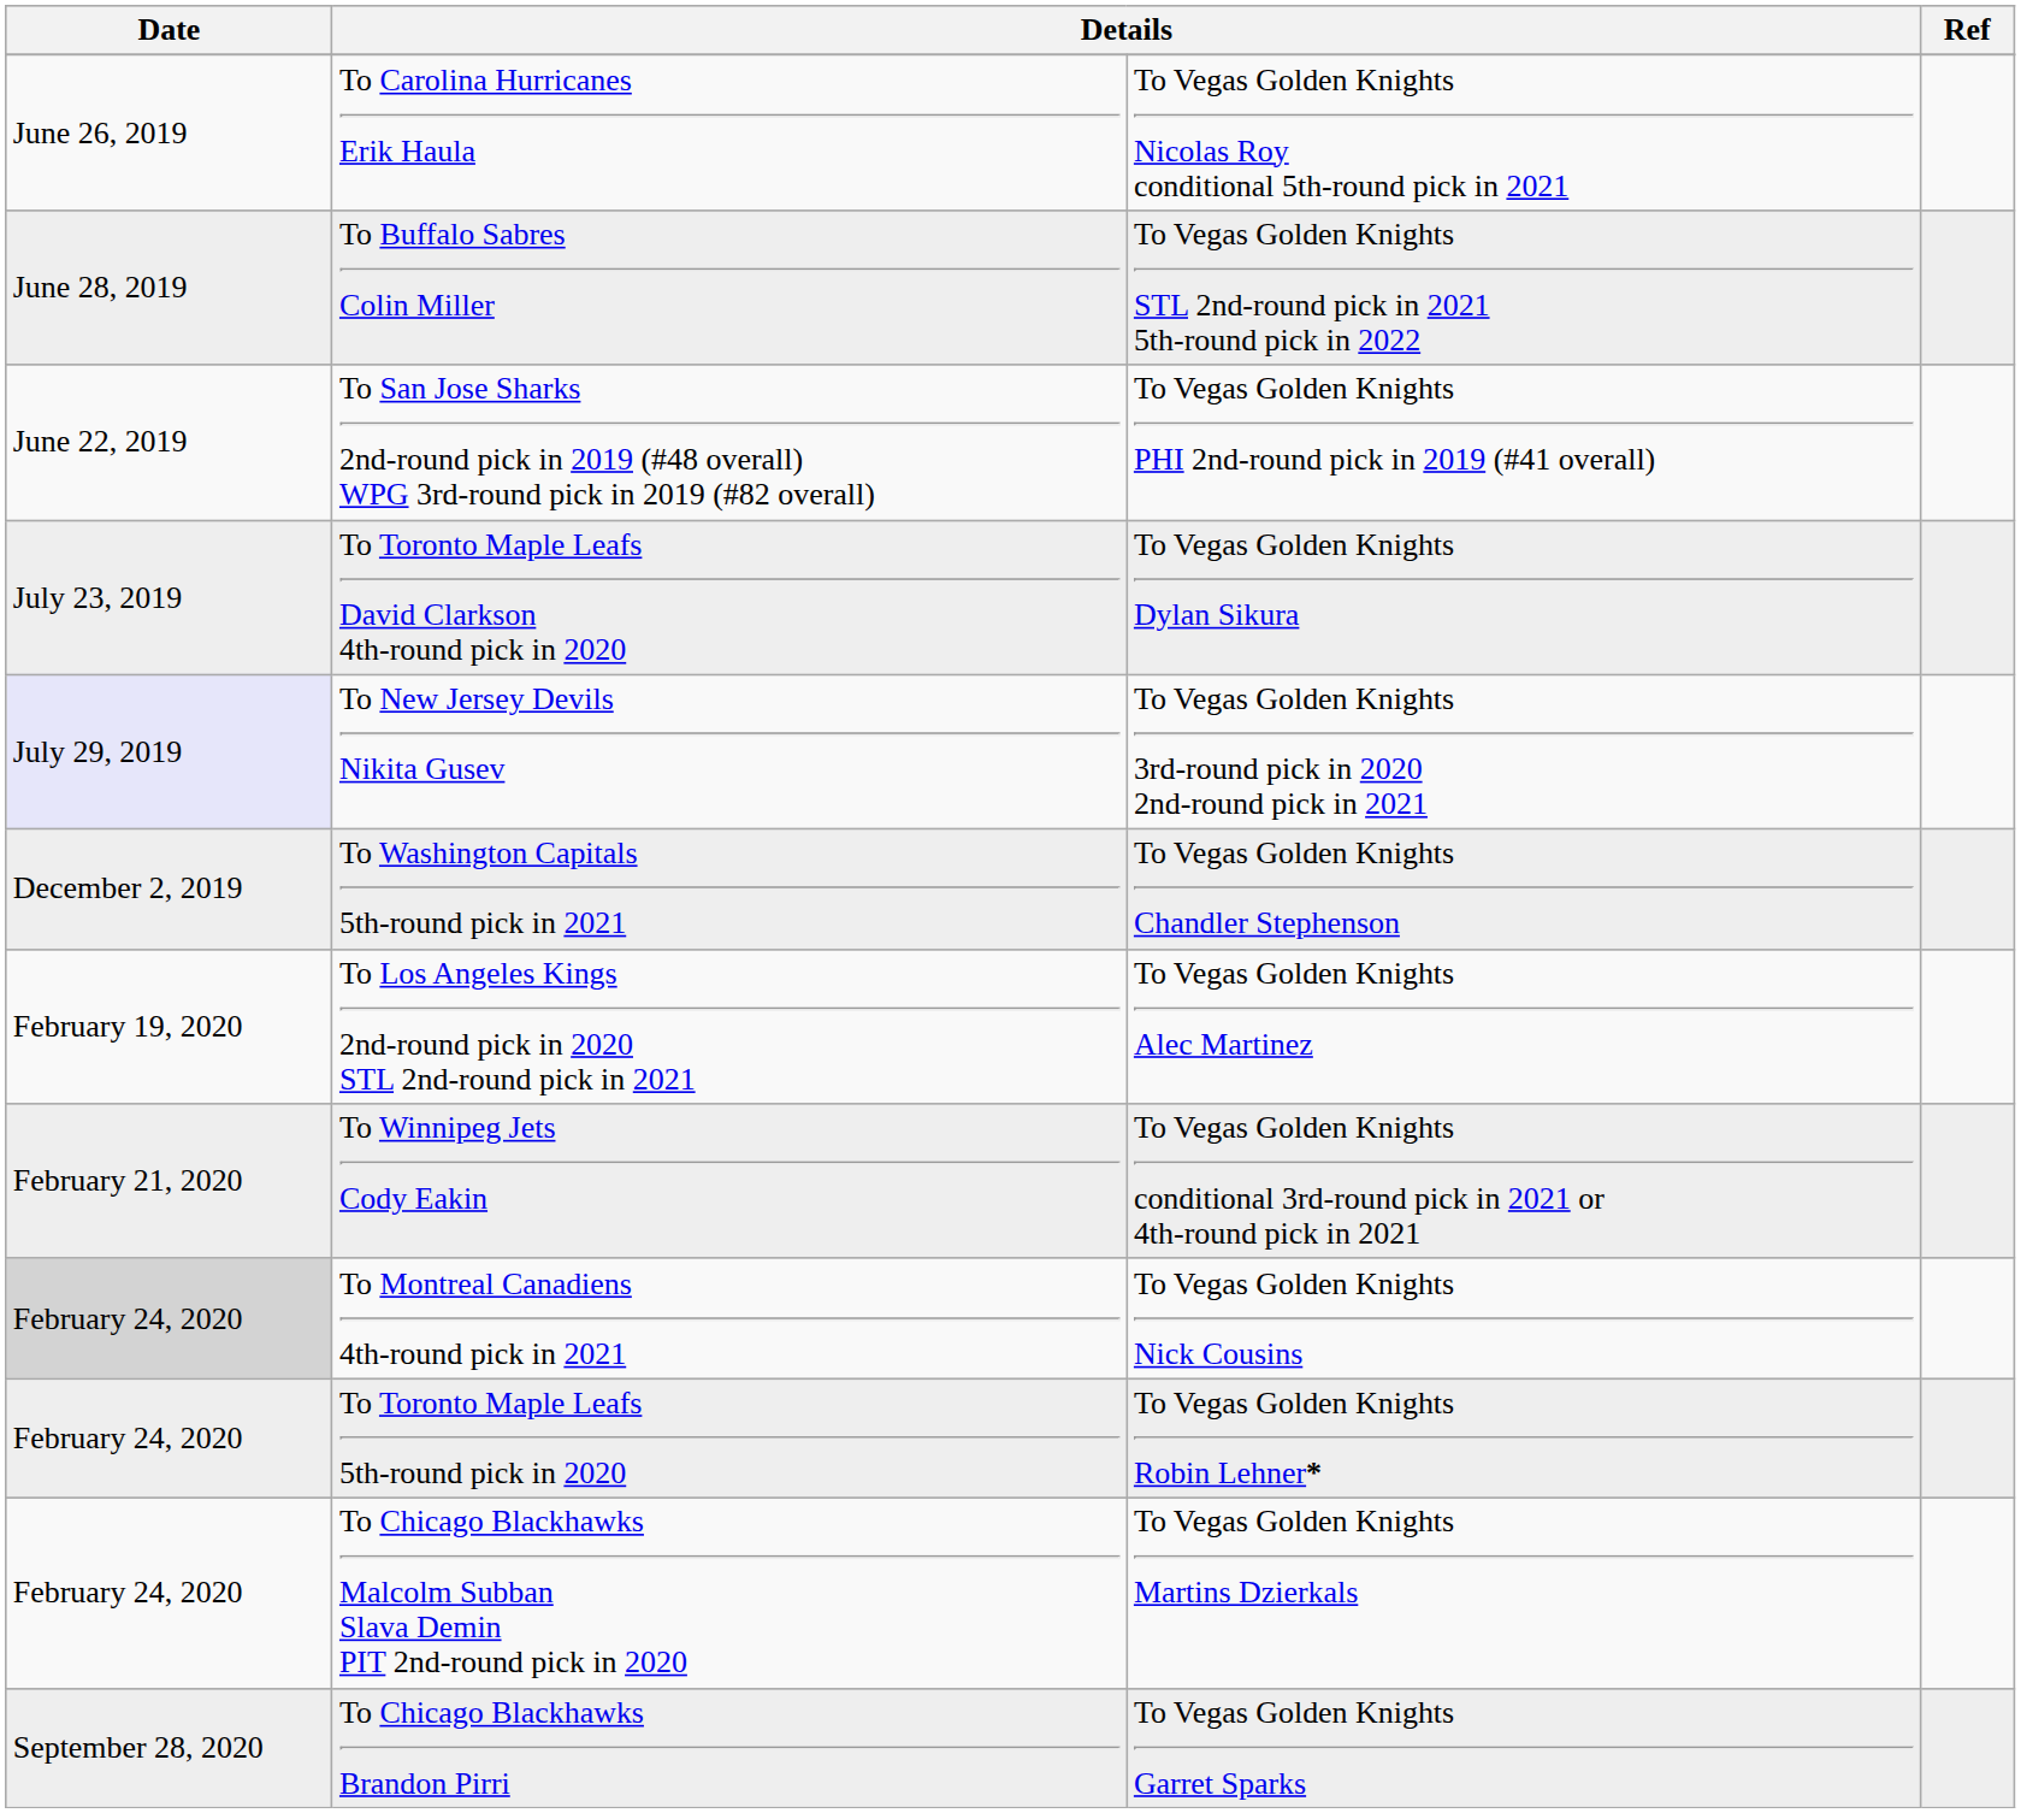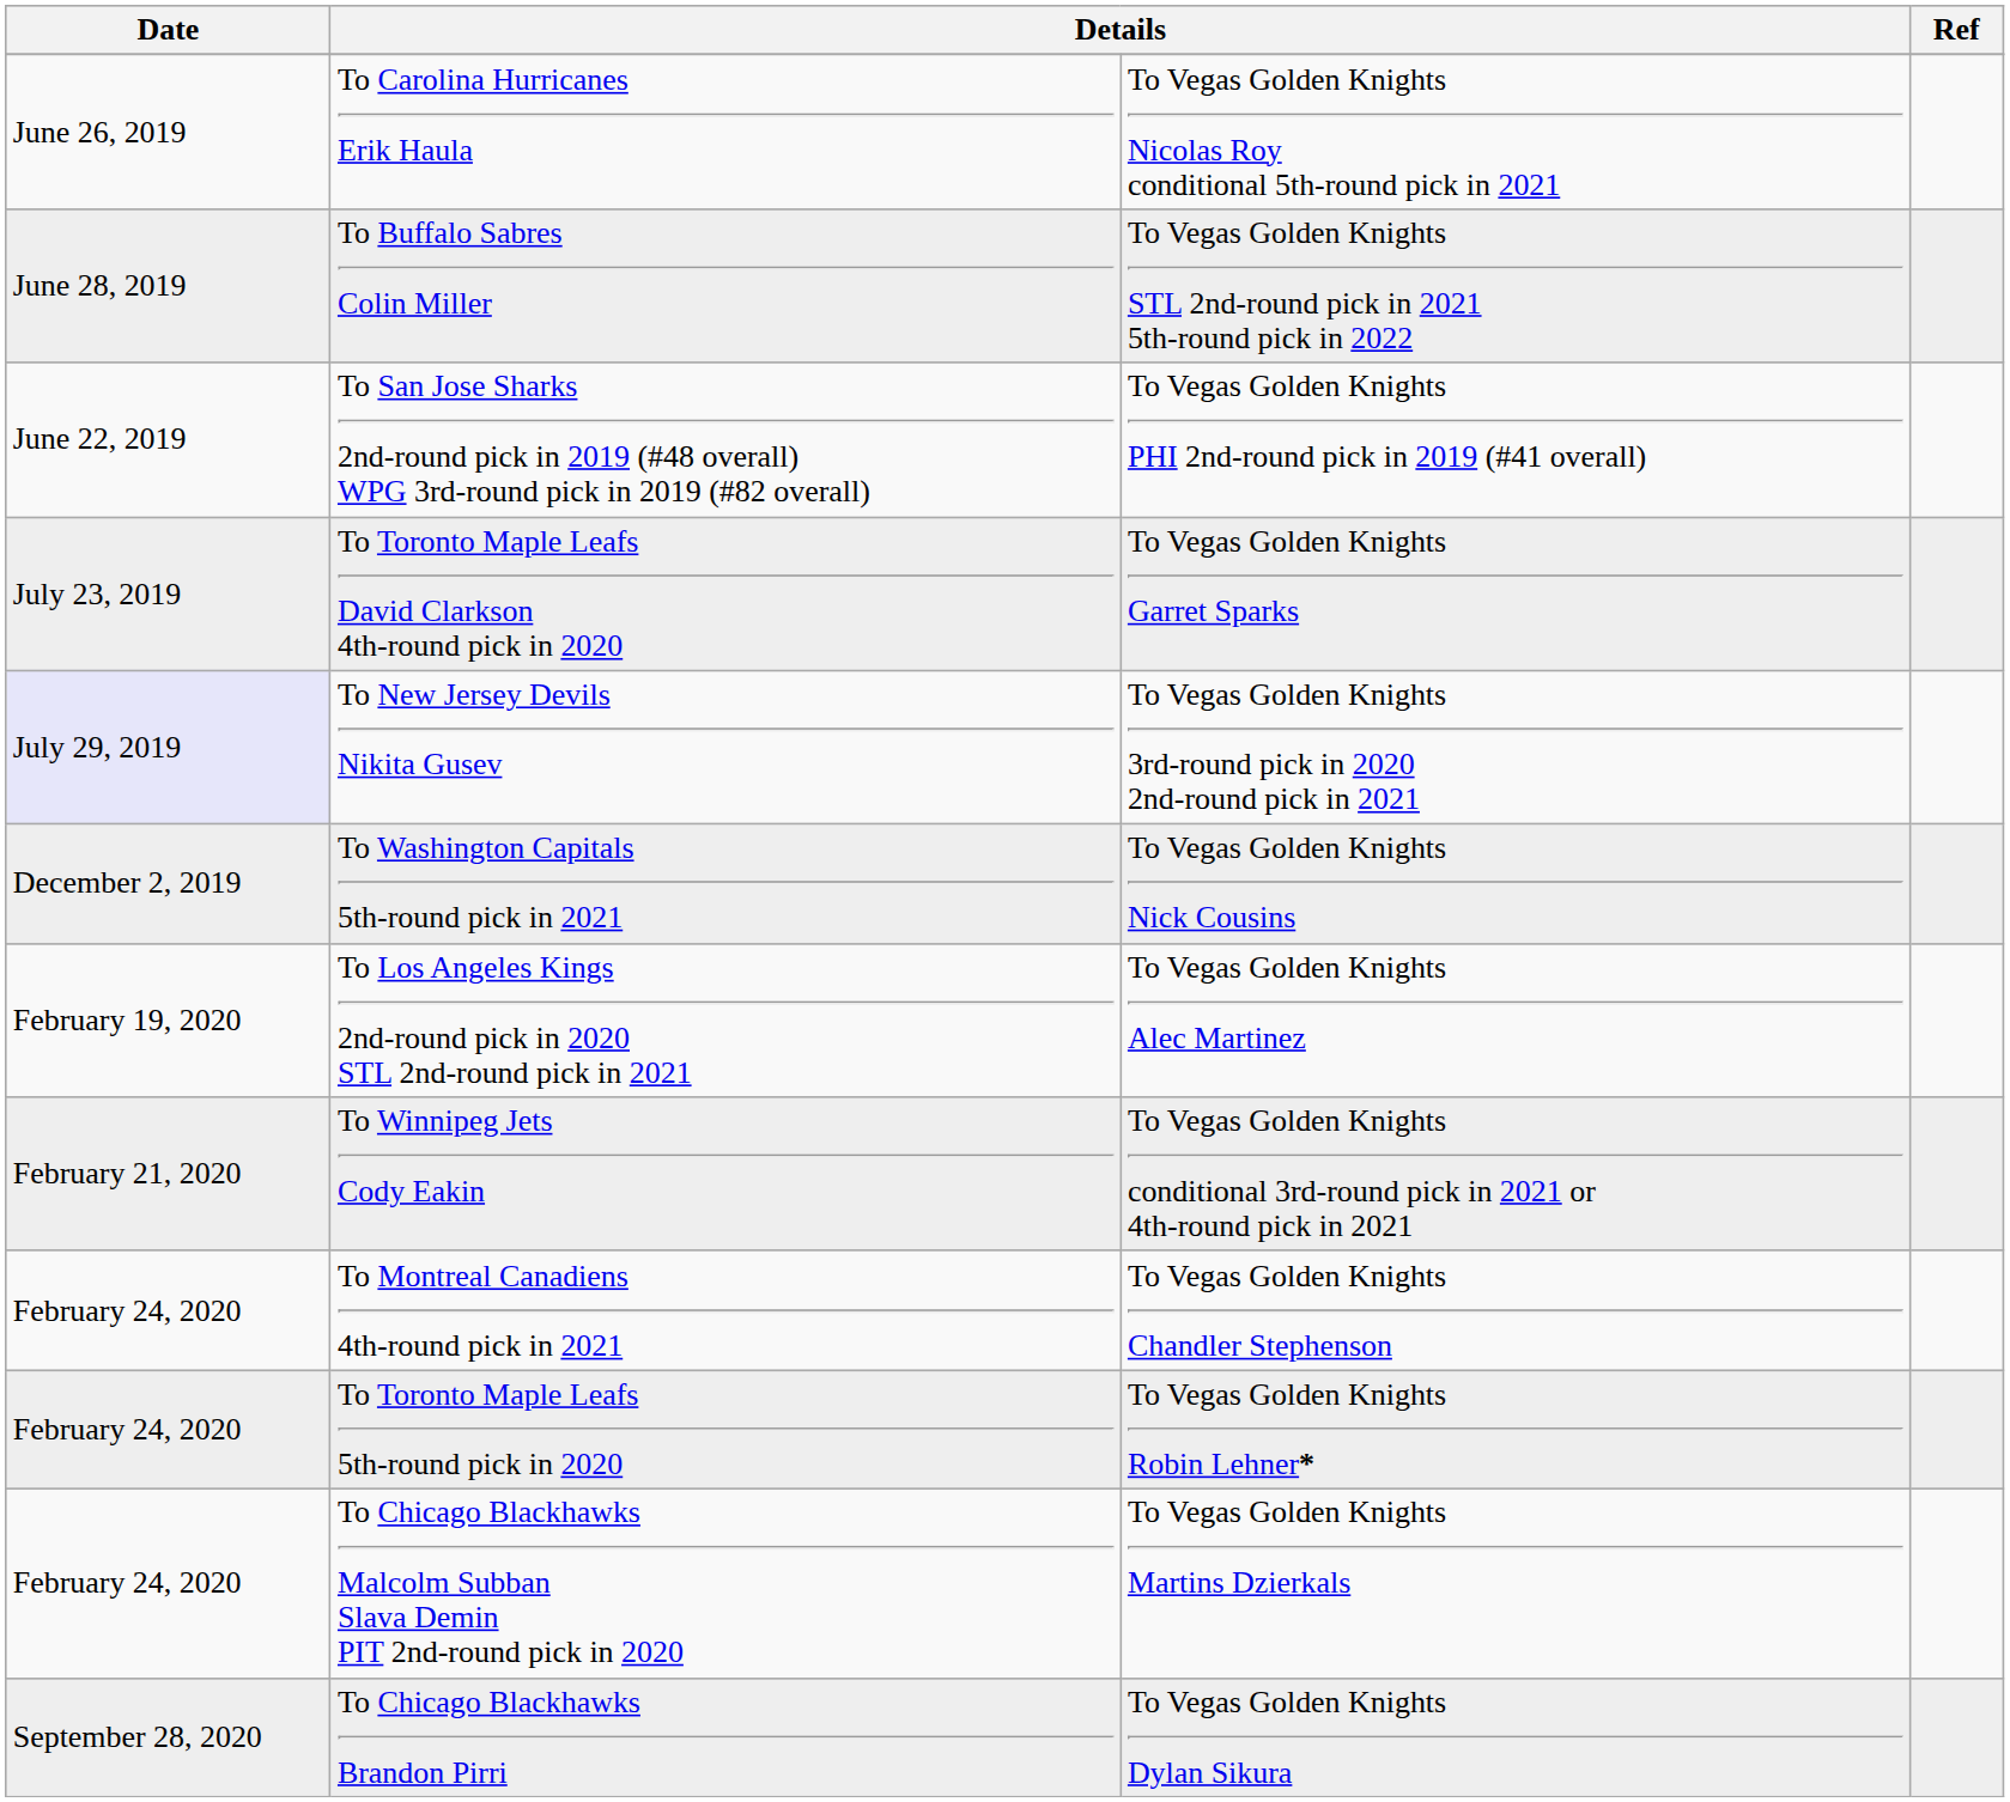To Toronto Maple Leafs David Clarkson 4th-round pick in 2020 | column 3: To Vegas Golden Knights Dylan Sikura -> To Vegas Golden Knights Garret Sparks
To Washington Capitals 5th-round pick in 2021 | column 3: To Vegas Golden Knights Chandler Stephenson -> To Vegas Golden Knights Nick Cousins
To Montreal Canadiens 4th-round pick in 2021 | Date: lightgrey background -> no background
To Montreal Canadiens 4th-round pick in 2021 | column 3: To Vegas Golden Knights Nick Cousins -> To Vegas Golden Knights Chandler Stephenson
To Chicago Blackhawks Brandon Pirri | column 3: To Vegas Golden Knights Garret Sparks -> To Vegas Golden Knights Dylan Sikura
